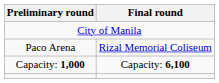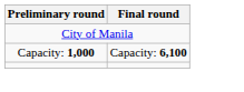- row: Paco Arena | Rizal Memorial Coliseum
